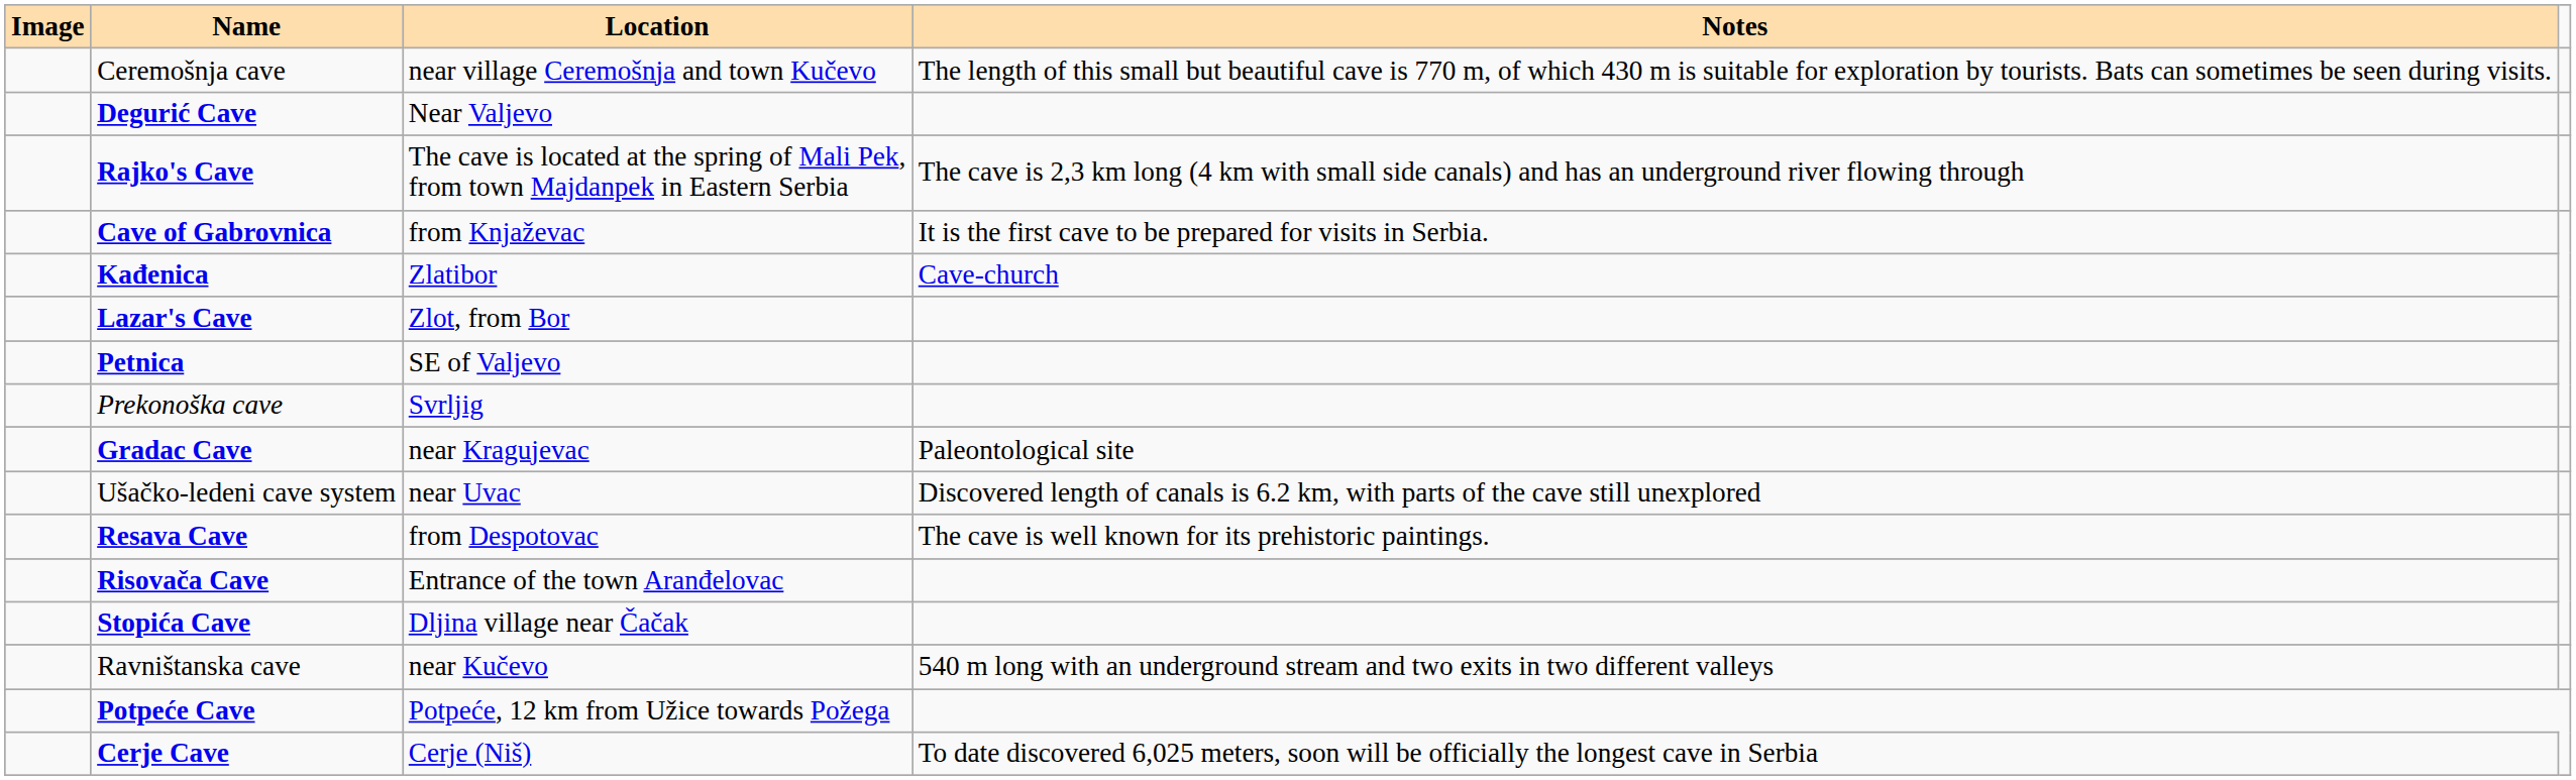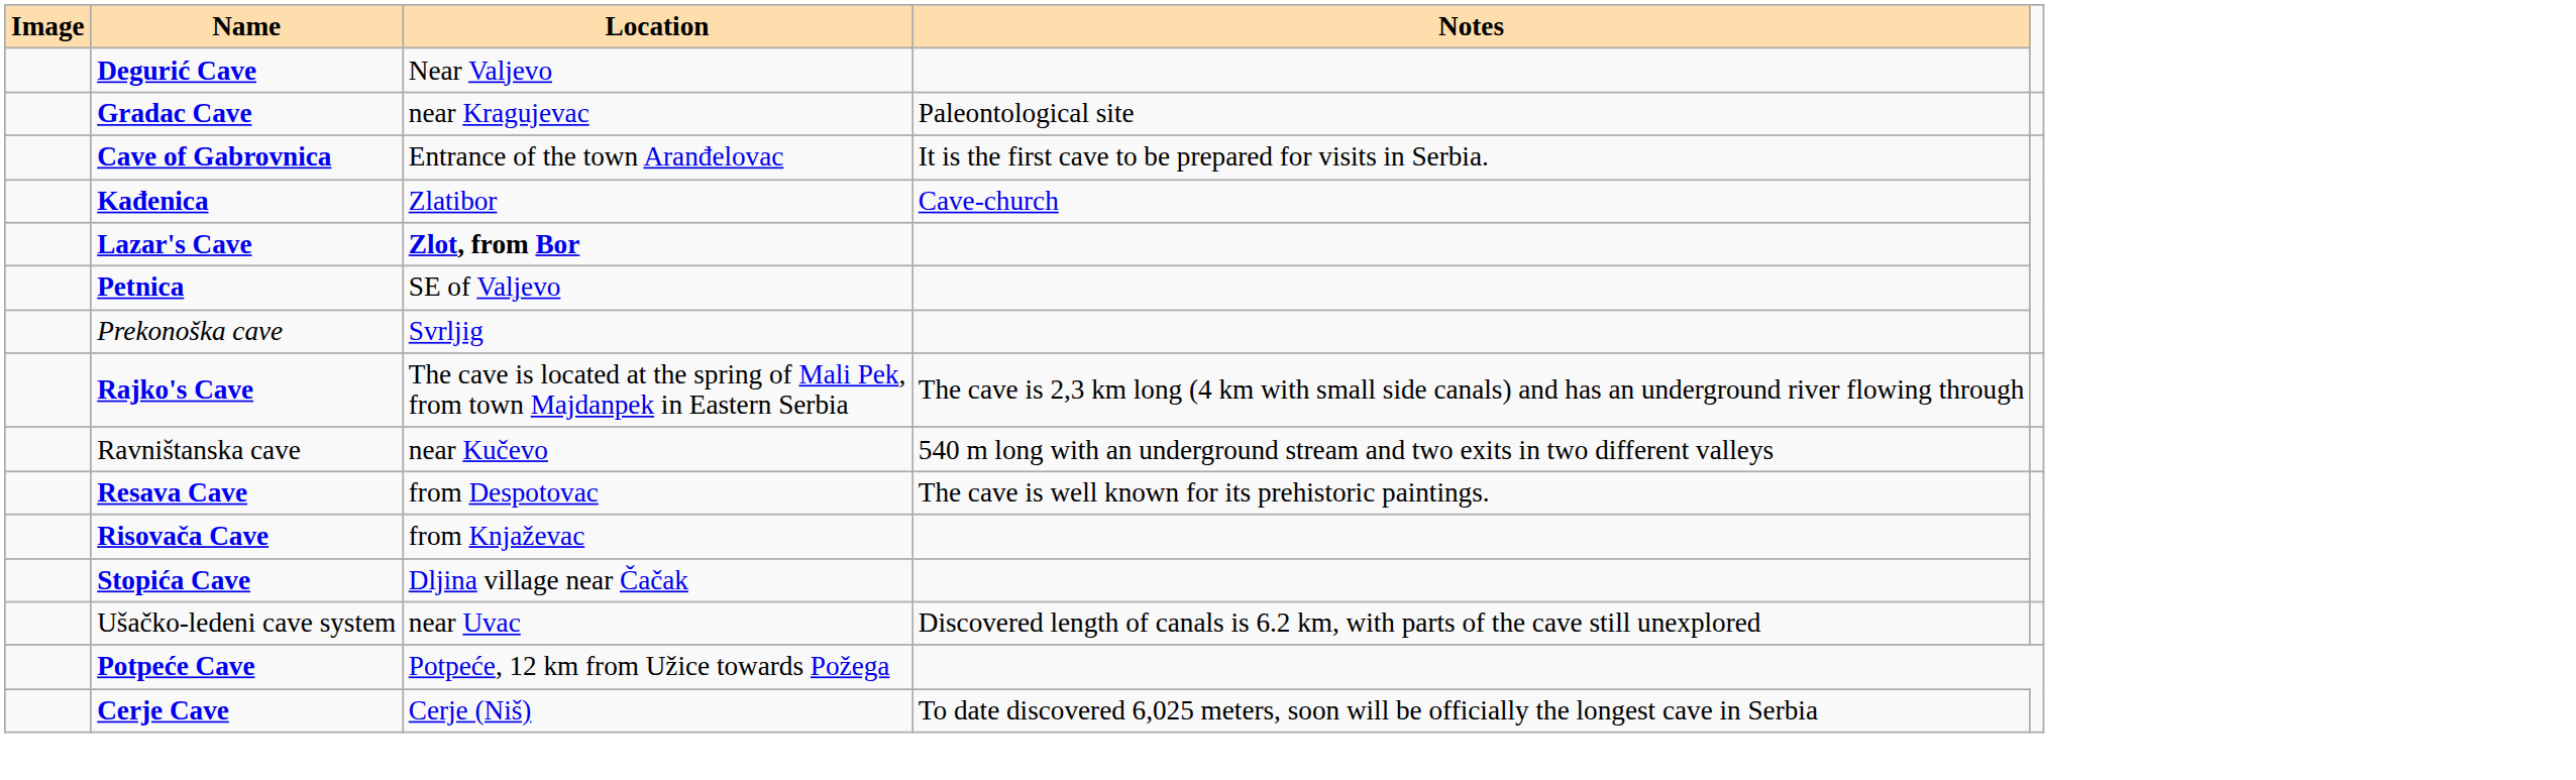- row: Ceremošnja cave | near village Ceremošnja and town Kučevo | The length of this small but beautiful cave is 770 m, of which 430 m is suitable for exploration by tourists. Bats can sometimes be seen during visits.
rows swapped: Gradac Cave <-> Rajko's Cave
Cave of Gabrovnica | Location: from Knjaževac -> Entrance of the town Aranđelovac
Lazar's Cave | Location: normal -> bold
rows swapped: Ravništanska cave <-> Ušačko-ledeni cave system
Risovača Cave | Location: Entrance of the town Aranđelovac -> from Knjaževac
